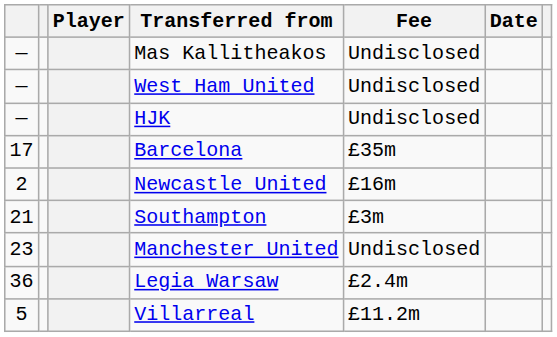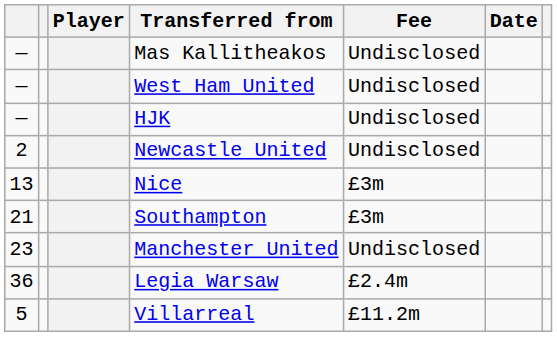- row: 17 | Barcelona | £35m
Newcastle United | Fee: £16m -> Undisclosed
+ row: 13 | Nice | £3m
